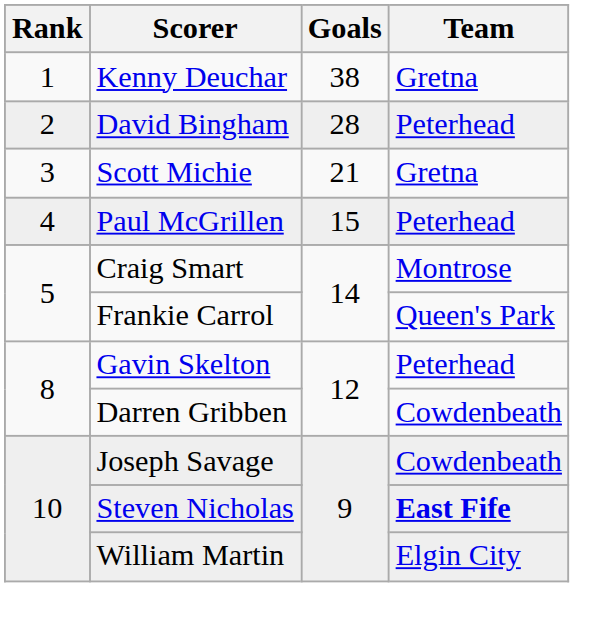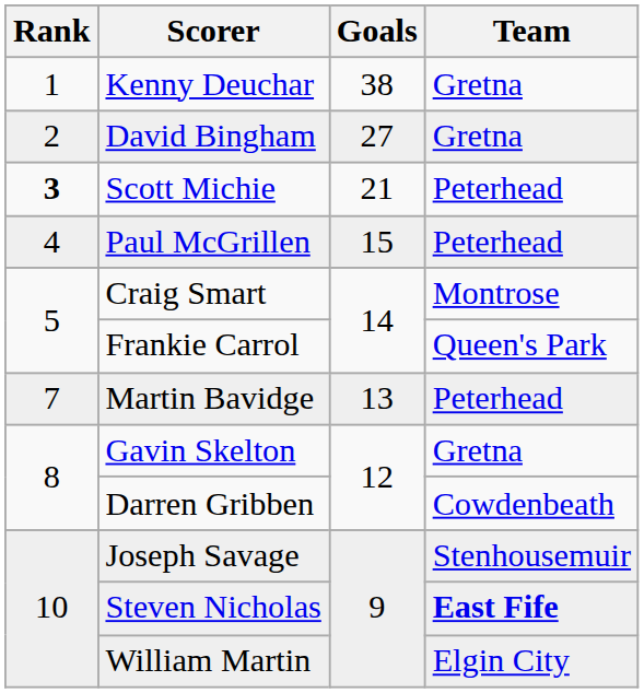David Bingham | Goals: 28 -> 27
David Bingham | Team: Peterhead -> Gretna
Scott Michie | Rank: normal -> bold
Scott Michie | Team: Gretna -> Peterhead
+ row: 7 | Martin Bavidge | 13 | Peterhead
Gavin Skelton | Team: Peterhead -> Gretna
Joseph Savage | Team: Cowdenbeath -> Stenhousemuir
